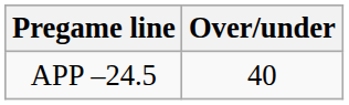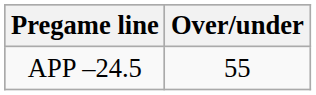APP –24.5 | Over/under: 40 -> 55
